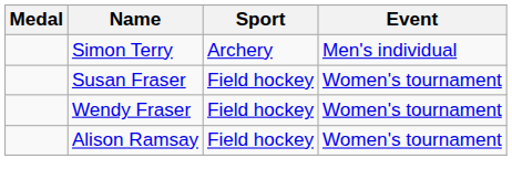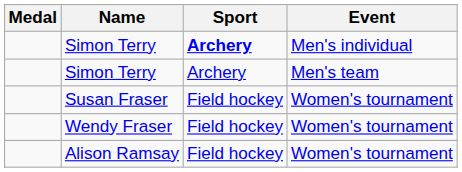Simon Terry / Men's individual | Sport: normal -> bold
+ row: Simon Terry | Archery | Men's team
